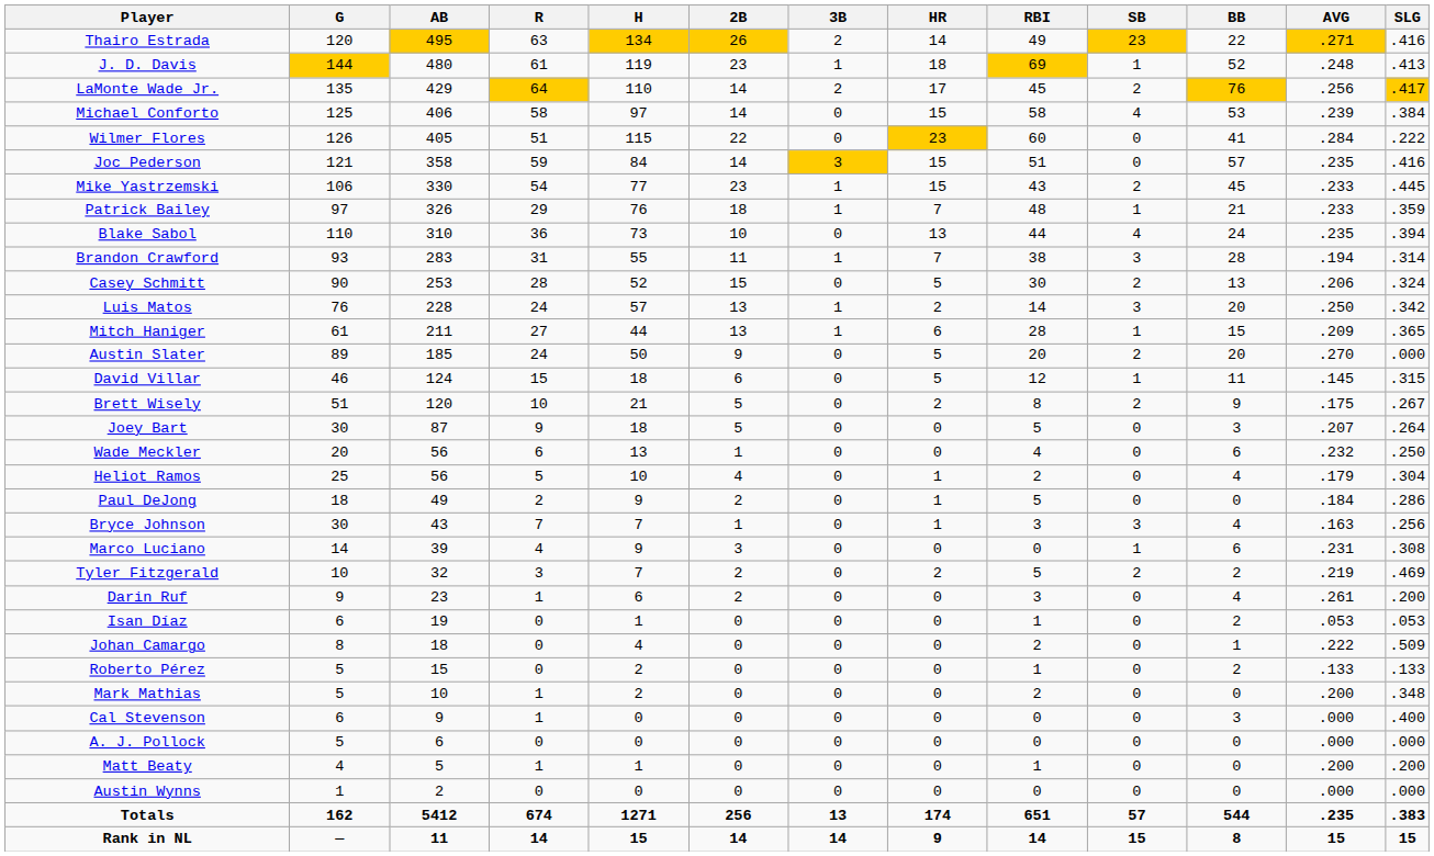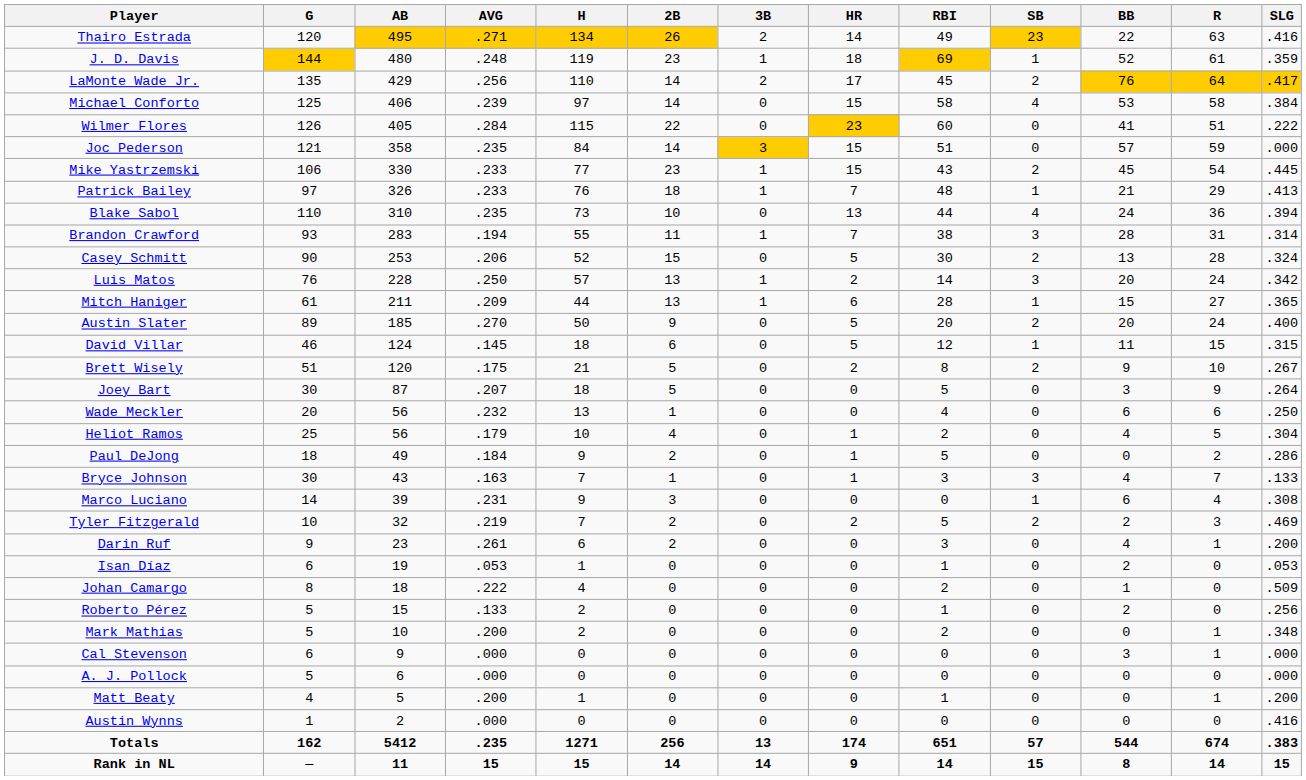columns swapped: R <-> AVG
J. D. Davis | SLG: .413 -> .359
Joc Pederson | SLG: .416 -> .000
Patrick Bailey | SLG: .359 -> .413
Austin Slater | SLG: .000 -> .400
Bryce Johnson | SLG: .256 -> .133
Roberto Pérez | SLG: .133 -> .256
Cal Stevenson | SLG: .400 -> .000
Austin Wynns | SLG: .000 -> .416
